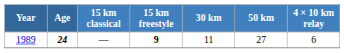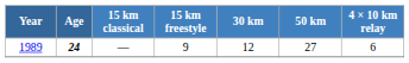1989 | 15 km freestyle: bold -> normal
1989 | 30 km: 11 -> 12
